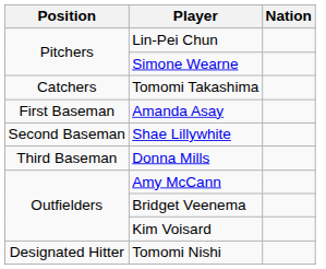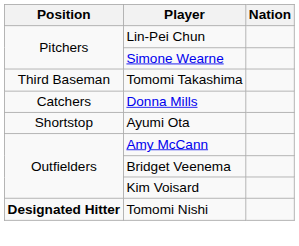Tomomi Takashima | Position: Catchers -> Third Baseman
- row: First Baseman | Amanda Asay
- row: Second Baseman | Shae Lillywhite
Donna Mills | Position: Third Baseman -> Catchers
+ row: Shortstop | Ayumi Ota
Tomomi Nishi | Position: normal -> bold
